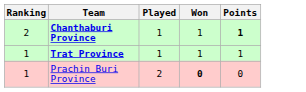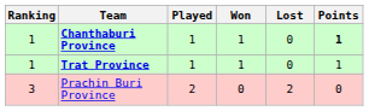+ column: Lost | 0 | 0 | 2
Chanthaburi Province | Ranking: 2 -> 1
Prachin Buri Province | Ranking: 1 -> 3
Prachin Buri Province | Won: bold -> normal
